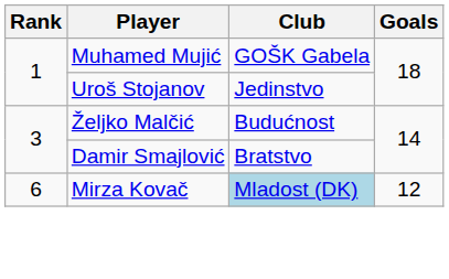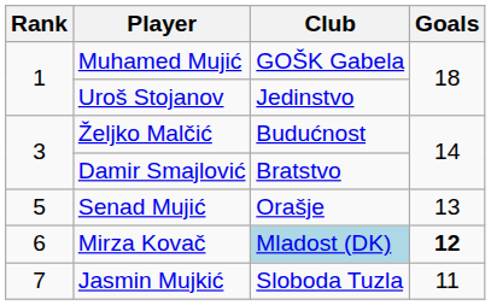+ row: 5 | Senad Mujić | Orašje | 13
Mirza Kovač | Goals: normal -> bold
+ row: 7 | Jasmin Mujkić | Sloboda Tuzla | 11
